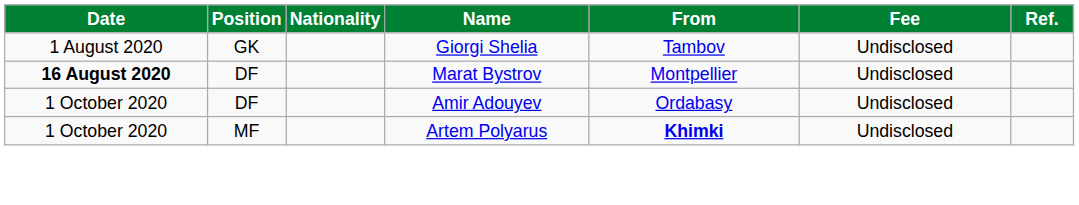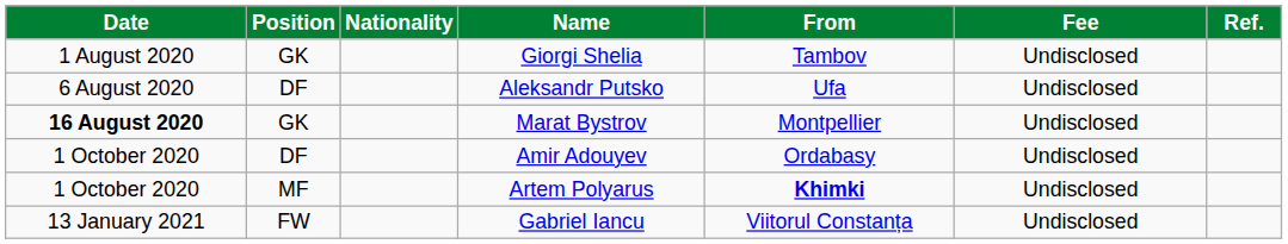+ row: 6 August 2020 | DF | Aleksandr Putsko | Ufa | Undisclosed
Marat Bystrov | Position: DF -> GK
+ row: 13 January 2021 | FW | Gabriel Iancu | Viitorul Constanța | Undisclosed
